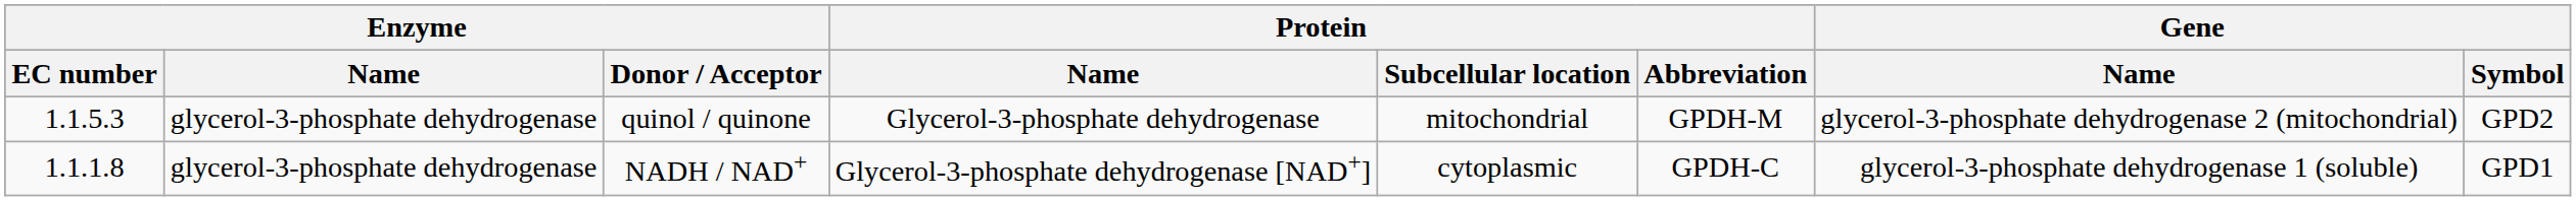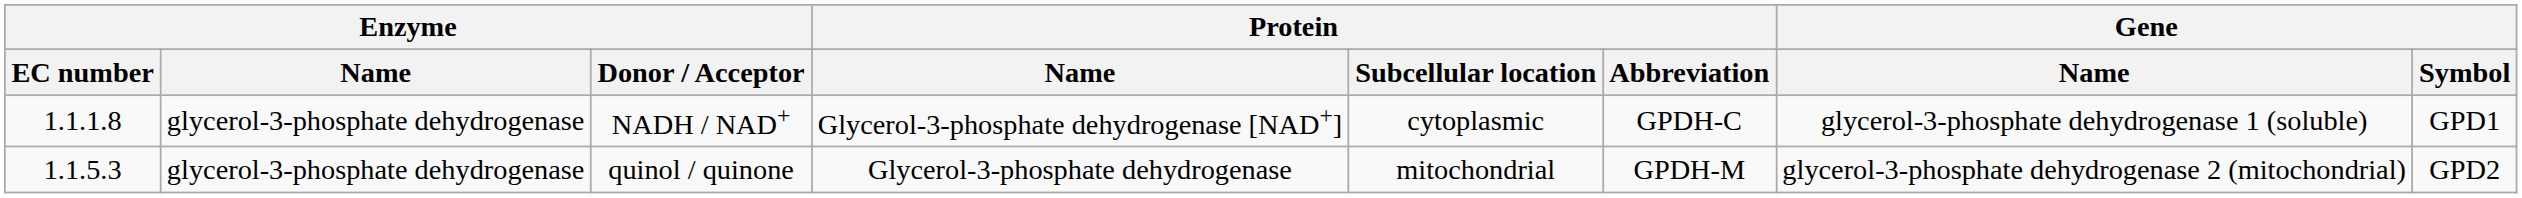rows swapped: NADH / NAD+ <-> quinol / quinone
